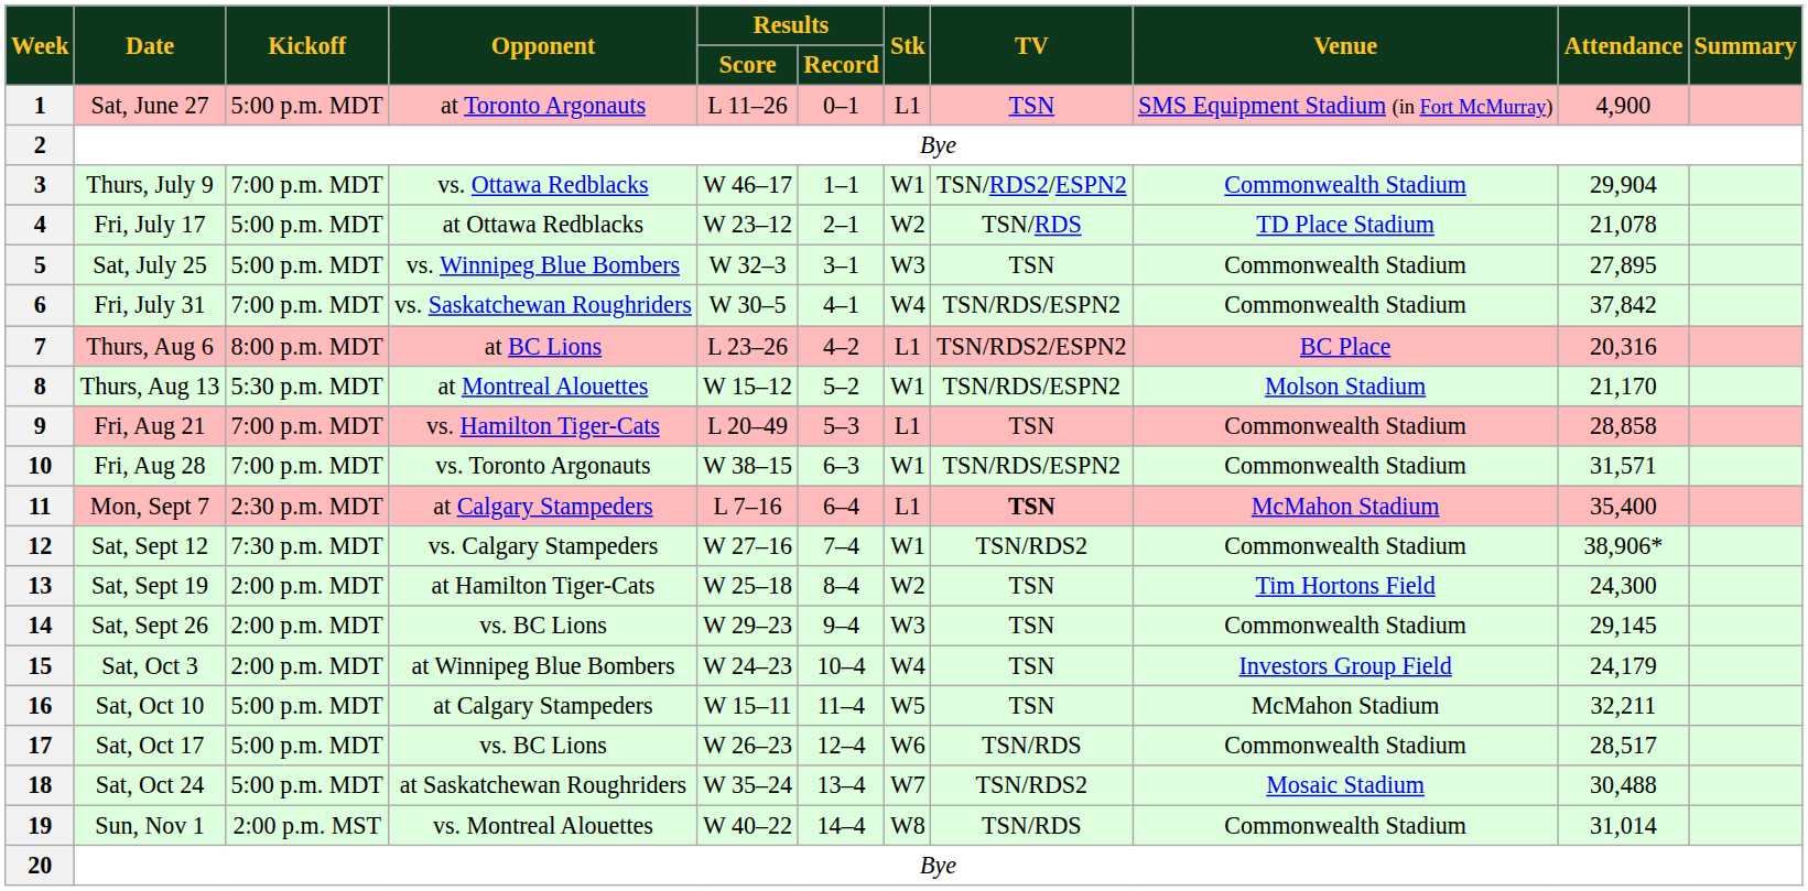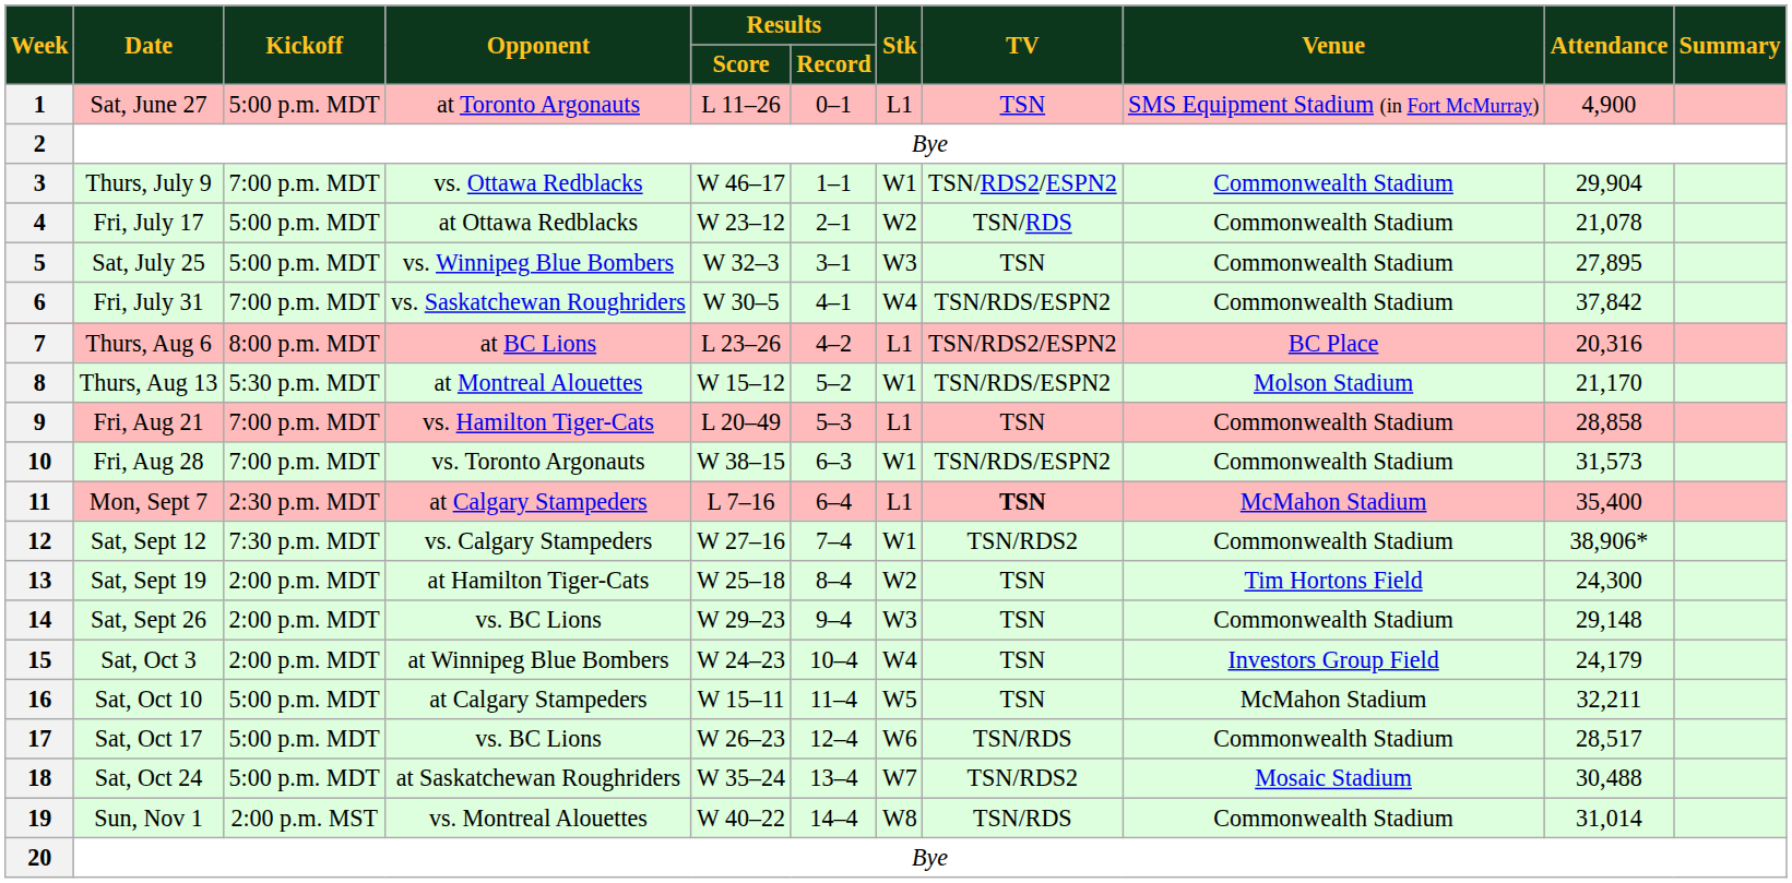4 | Venue: TD Place Stadium -> Commonwealth Stadium
10 | Attendance: 31,571 -> 31,573
14 | Attendance: 29,145 -> 29,148
